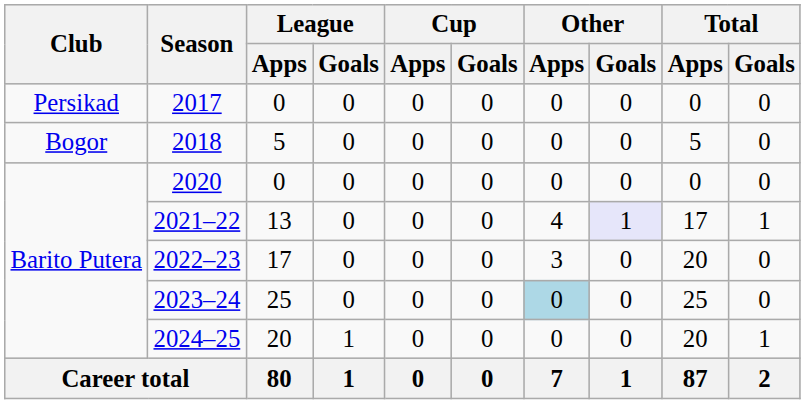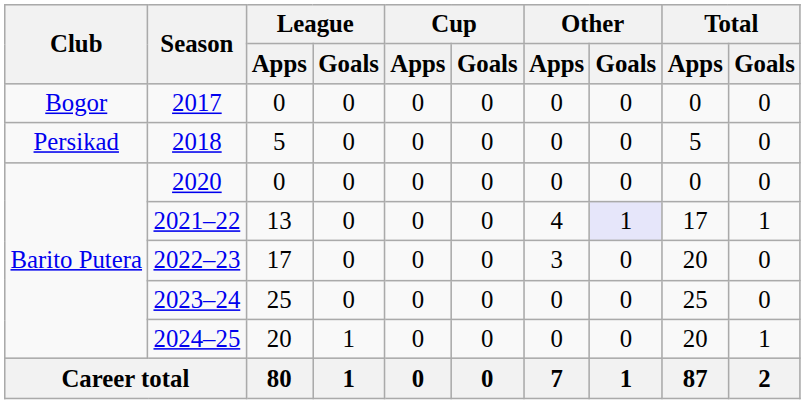2017 | Club: Persikad -> Bogor
2018 | Club: Bogor -> Persikad
2023–24 | Other / Apps: lightblue background -> no background
